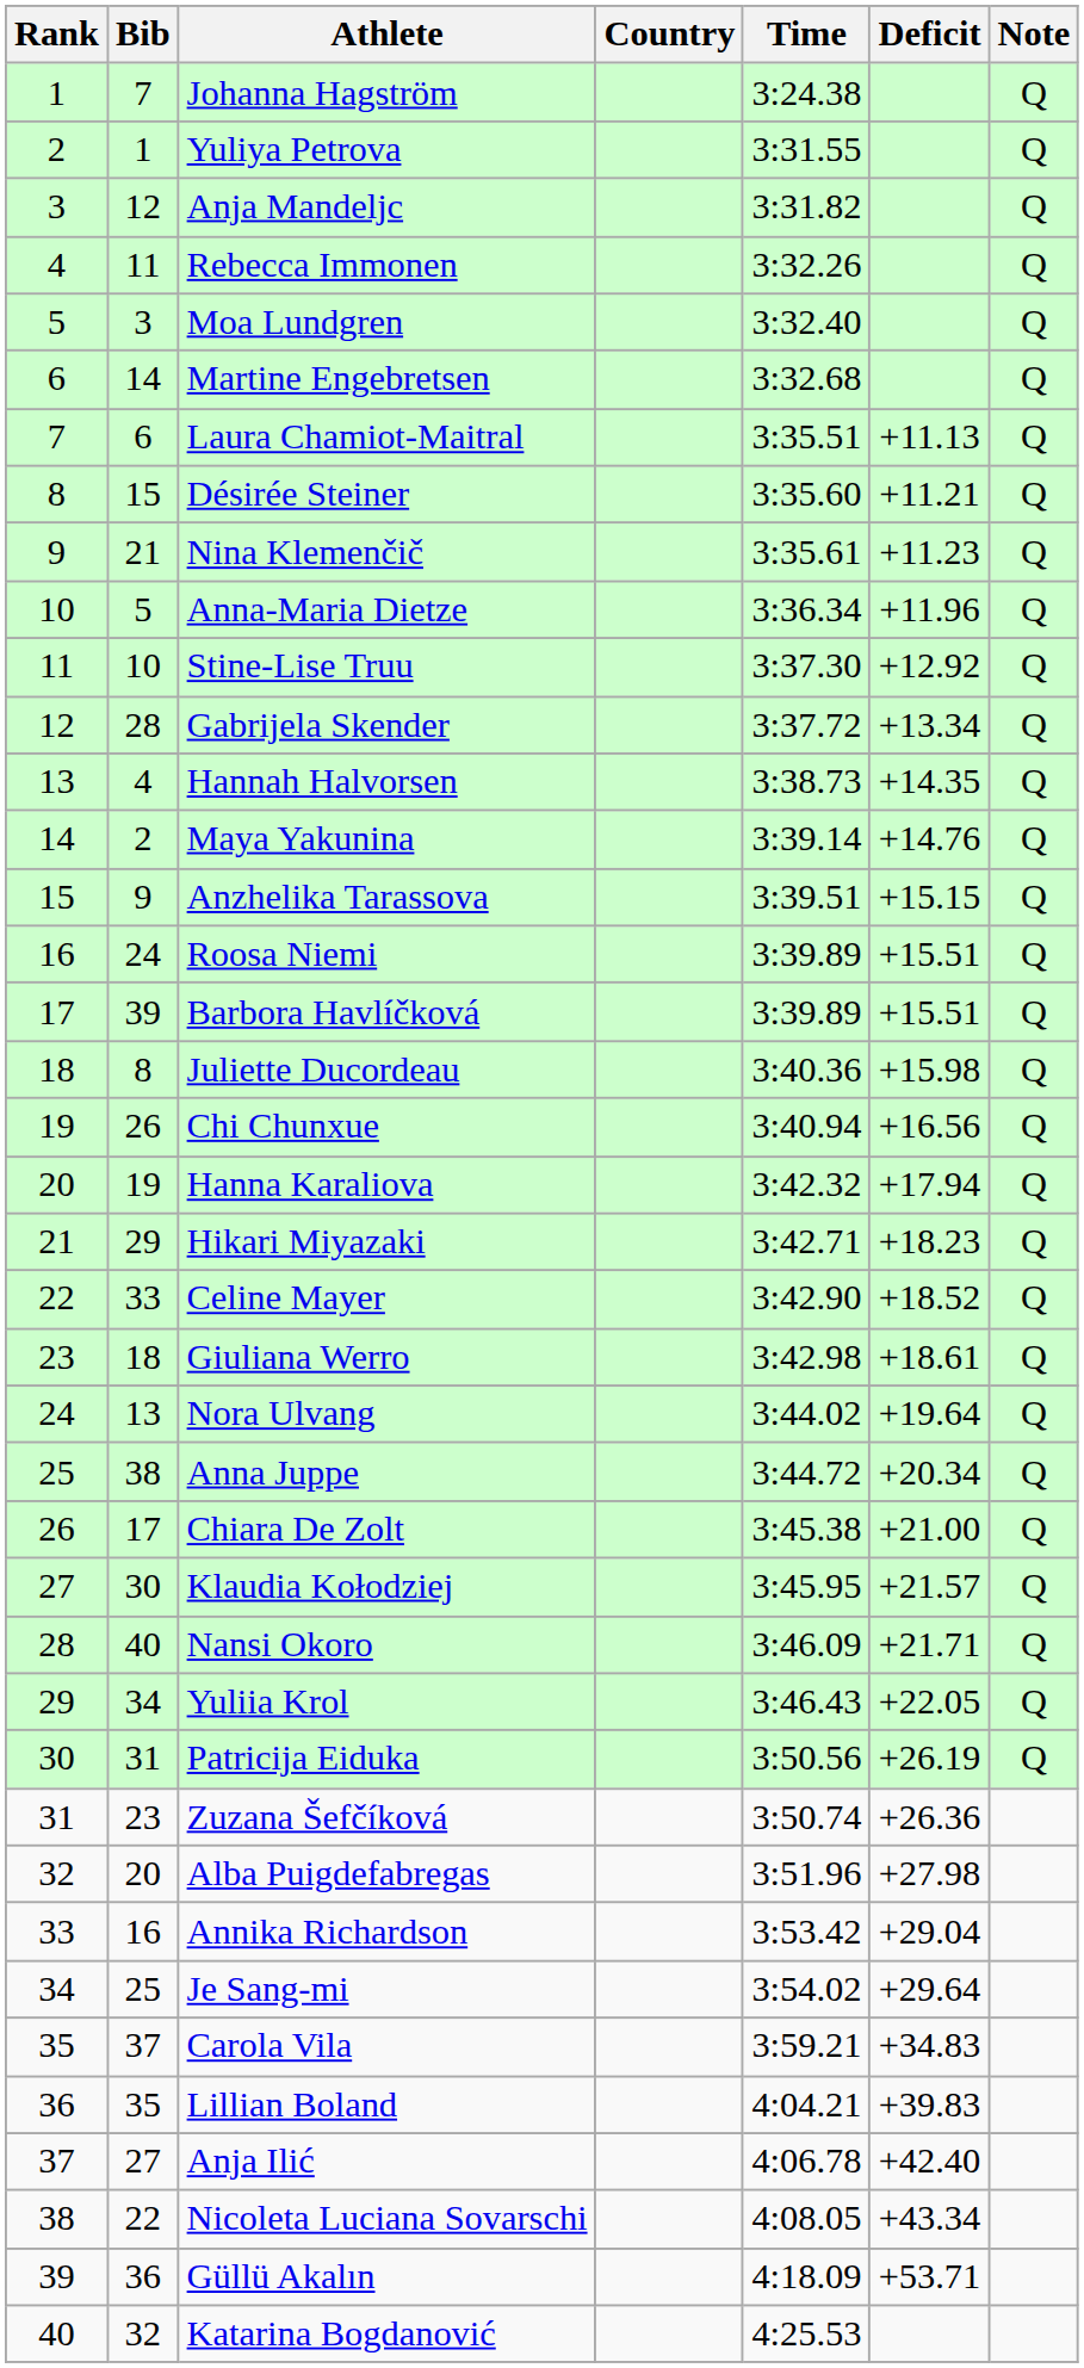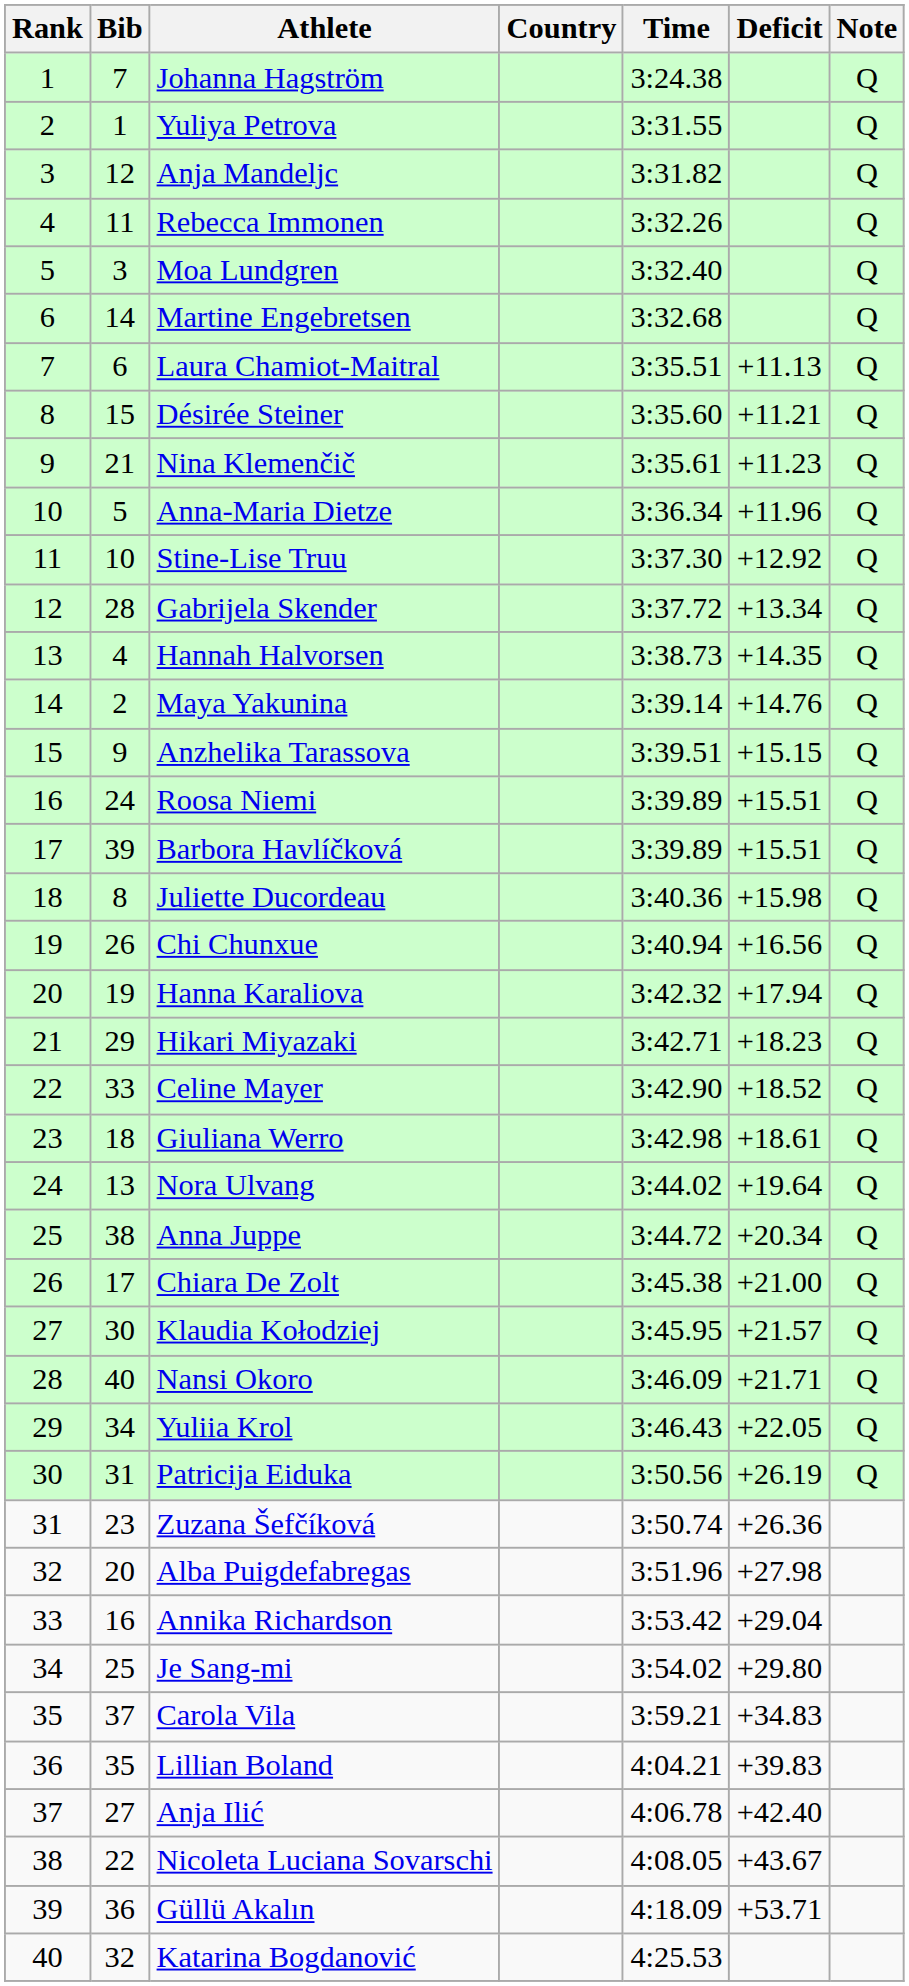Je Sang-mi | Deficit: +29.64 -> +29.80
Nicoleta Luciana Sovarschi | Deficit: +43.34 -> +43.67
